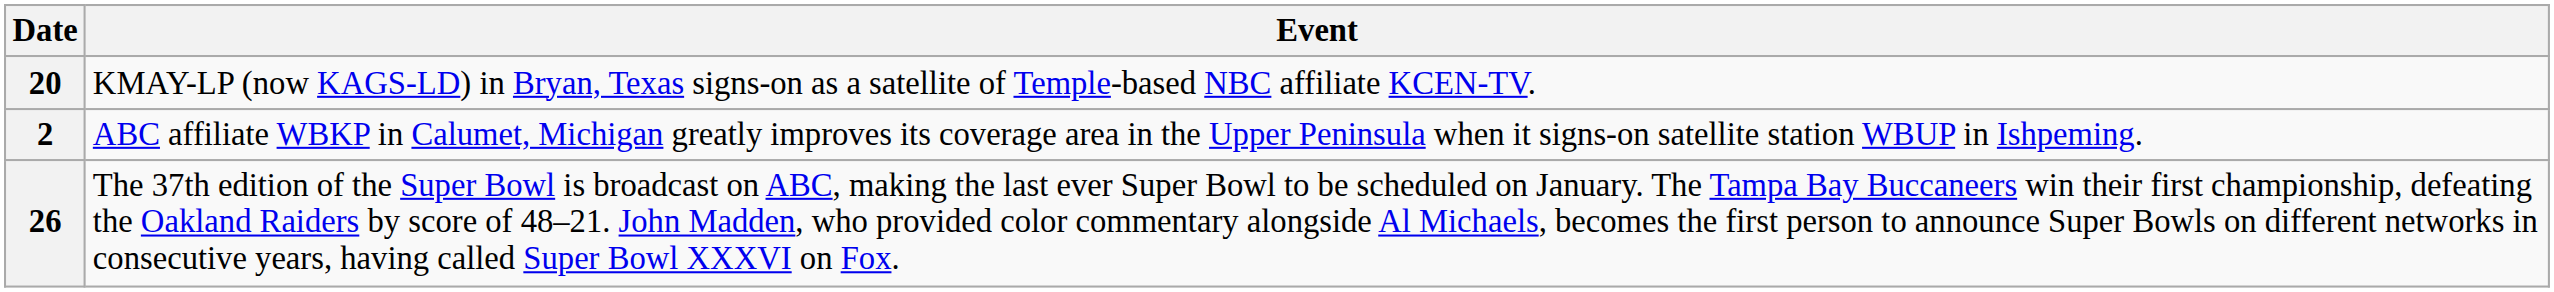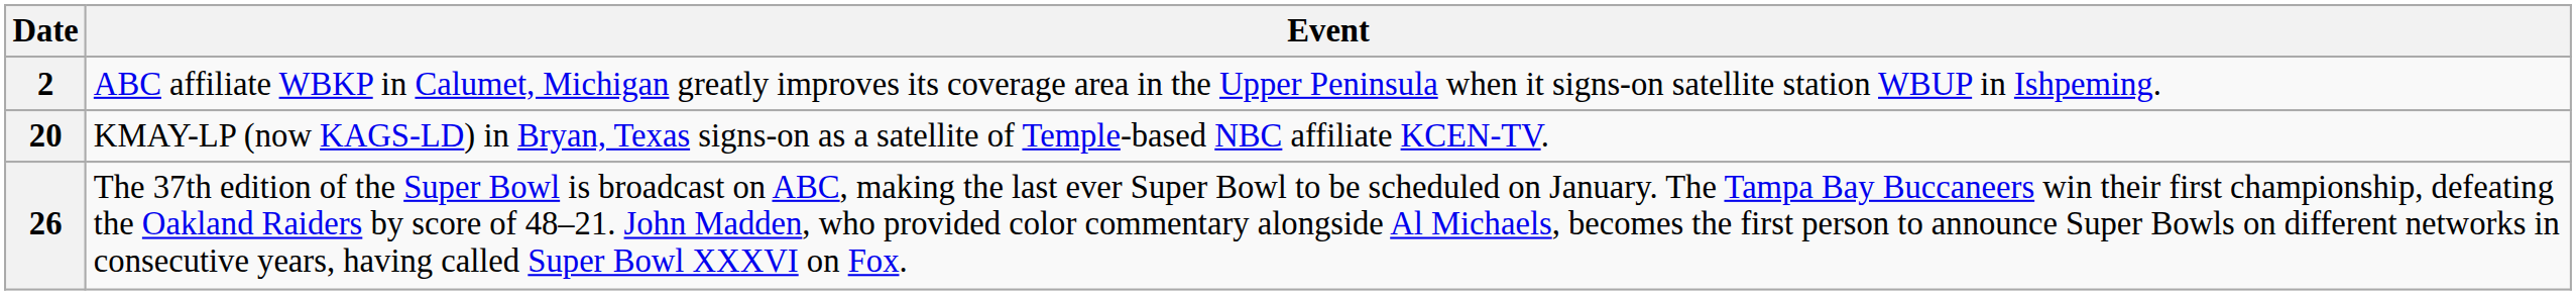rows swapped: 2 <-> 20
